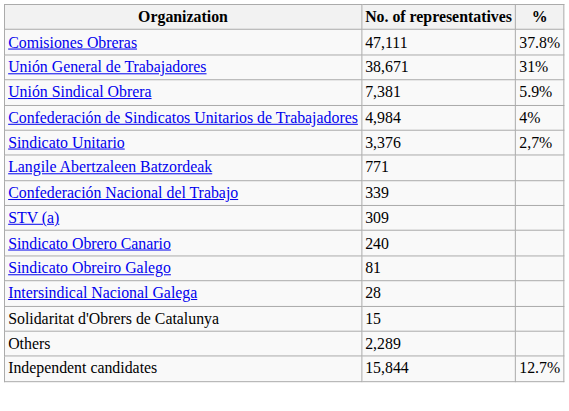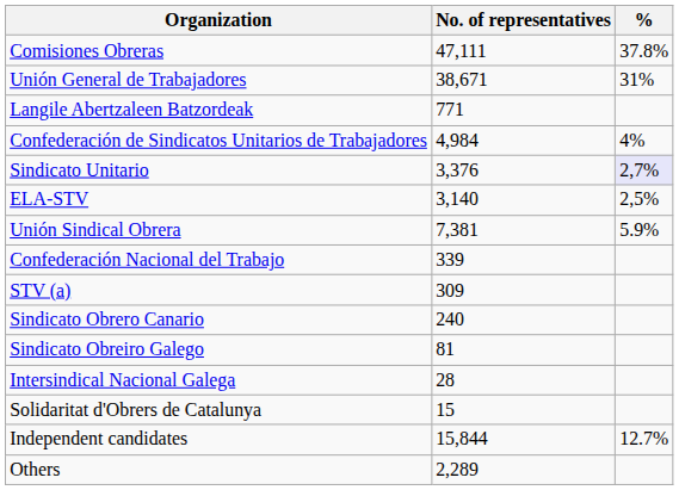rows swapped: Unión Sindical Obrera <-> Langile Abertzaleen Batzordeak
Sindicato Unitario | %: no background -> lavender background
+ row: ELA-STV | 3,140 | 2,5%
rows swapped: Others <-> Independent candidates
